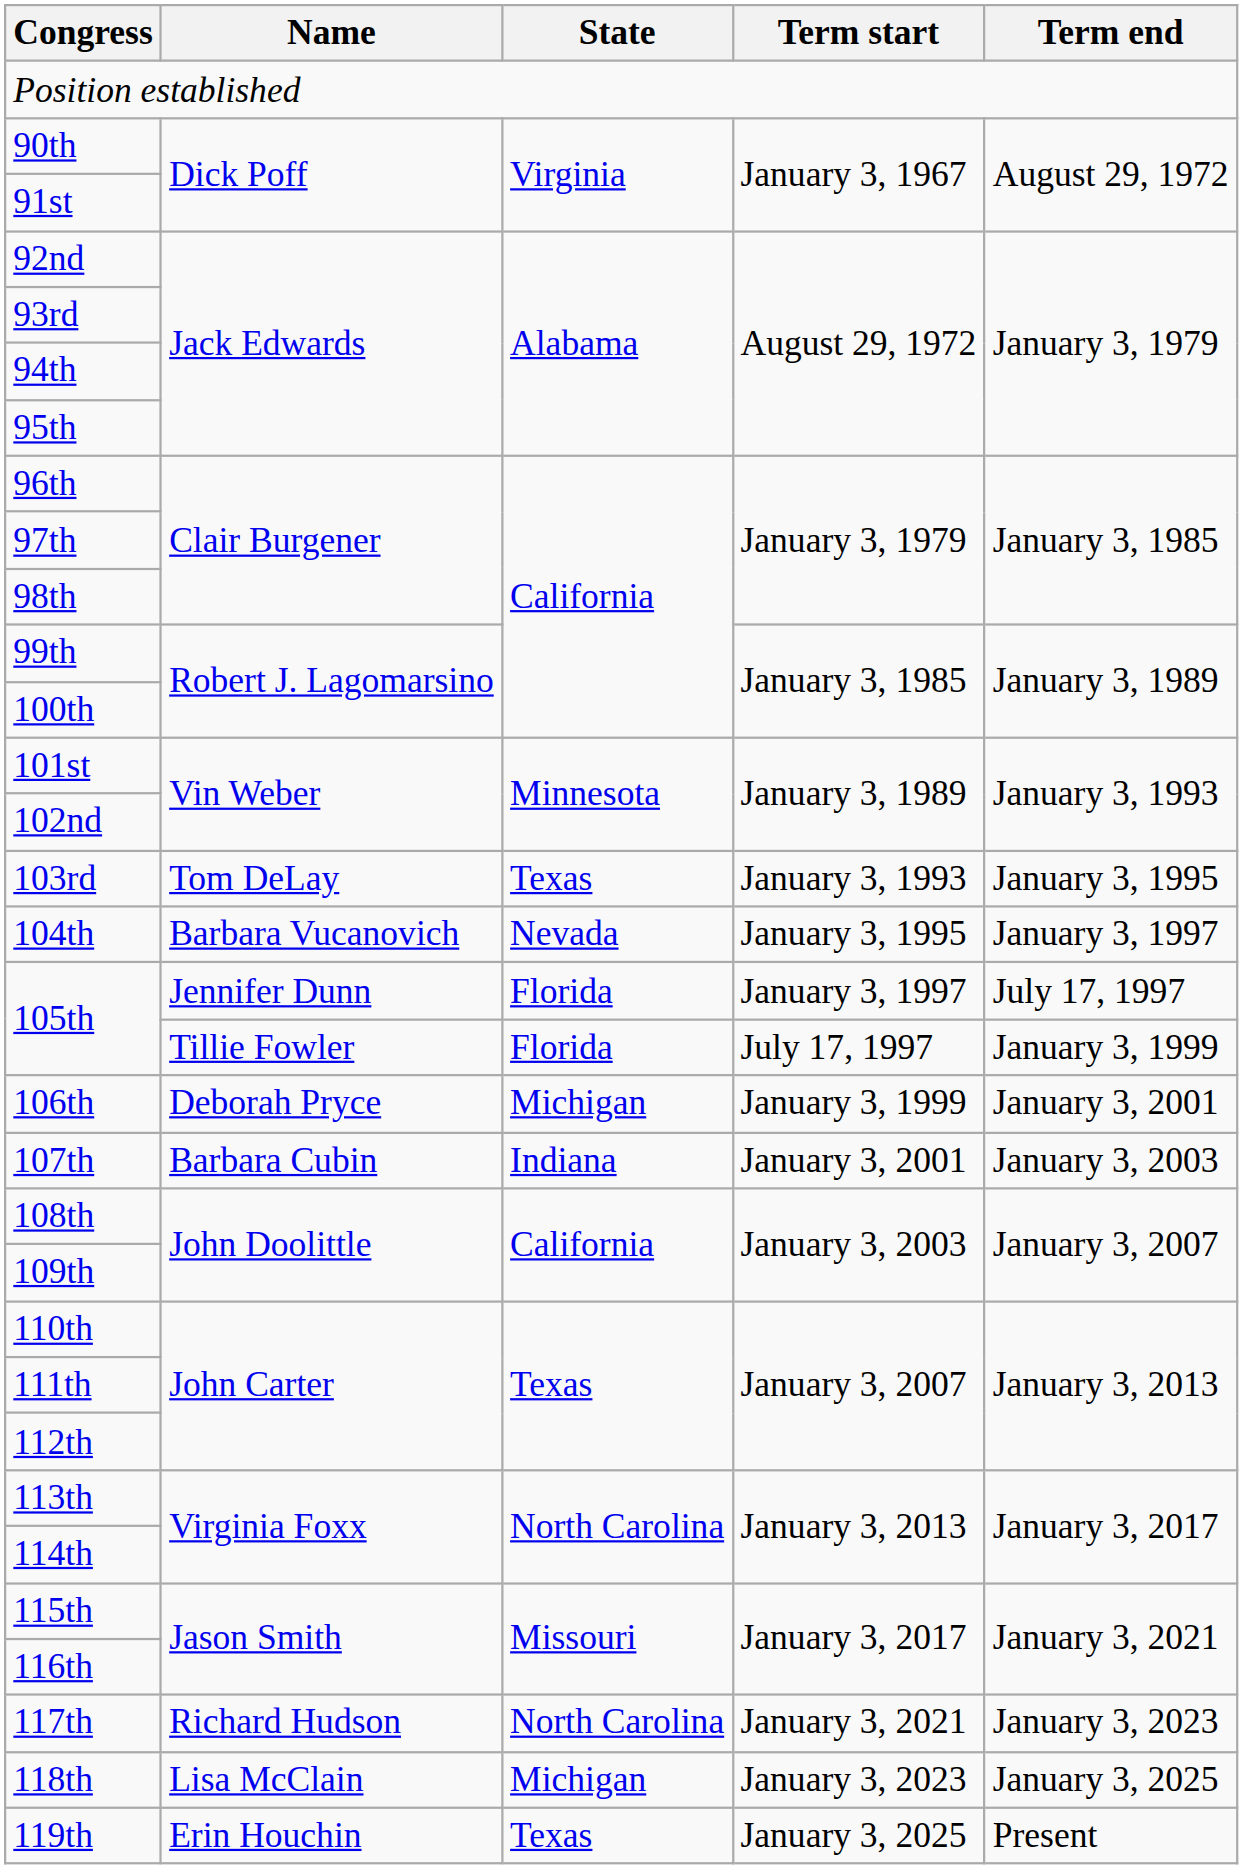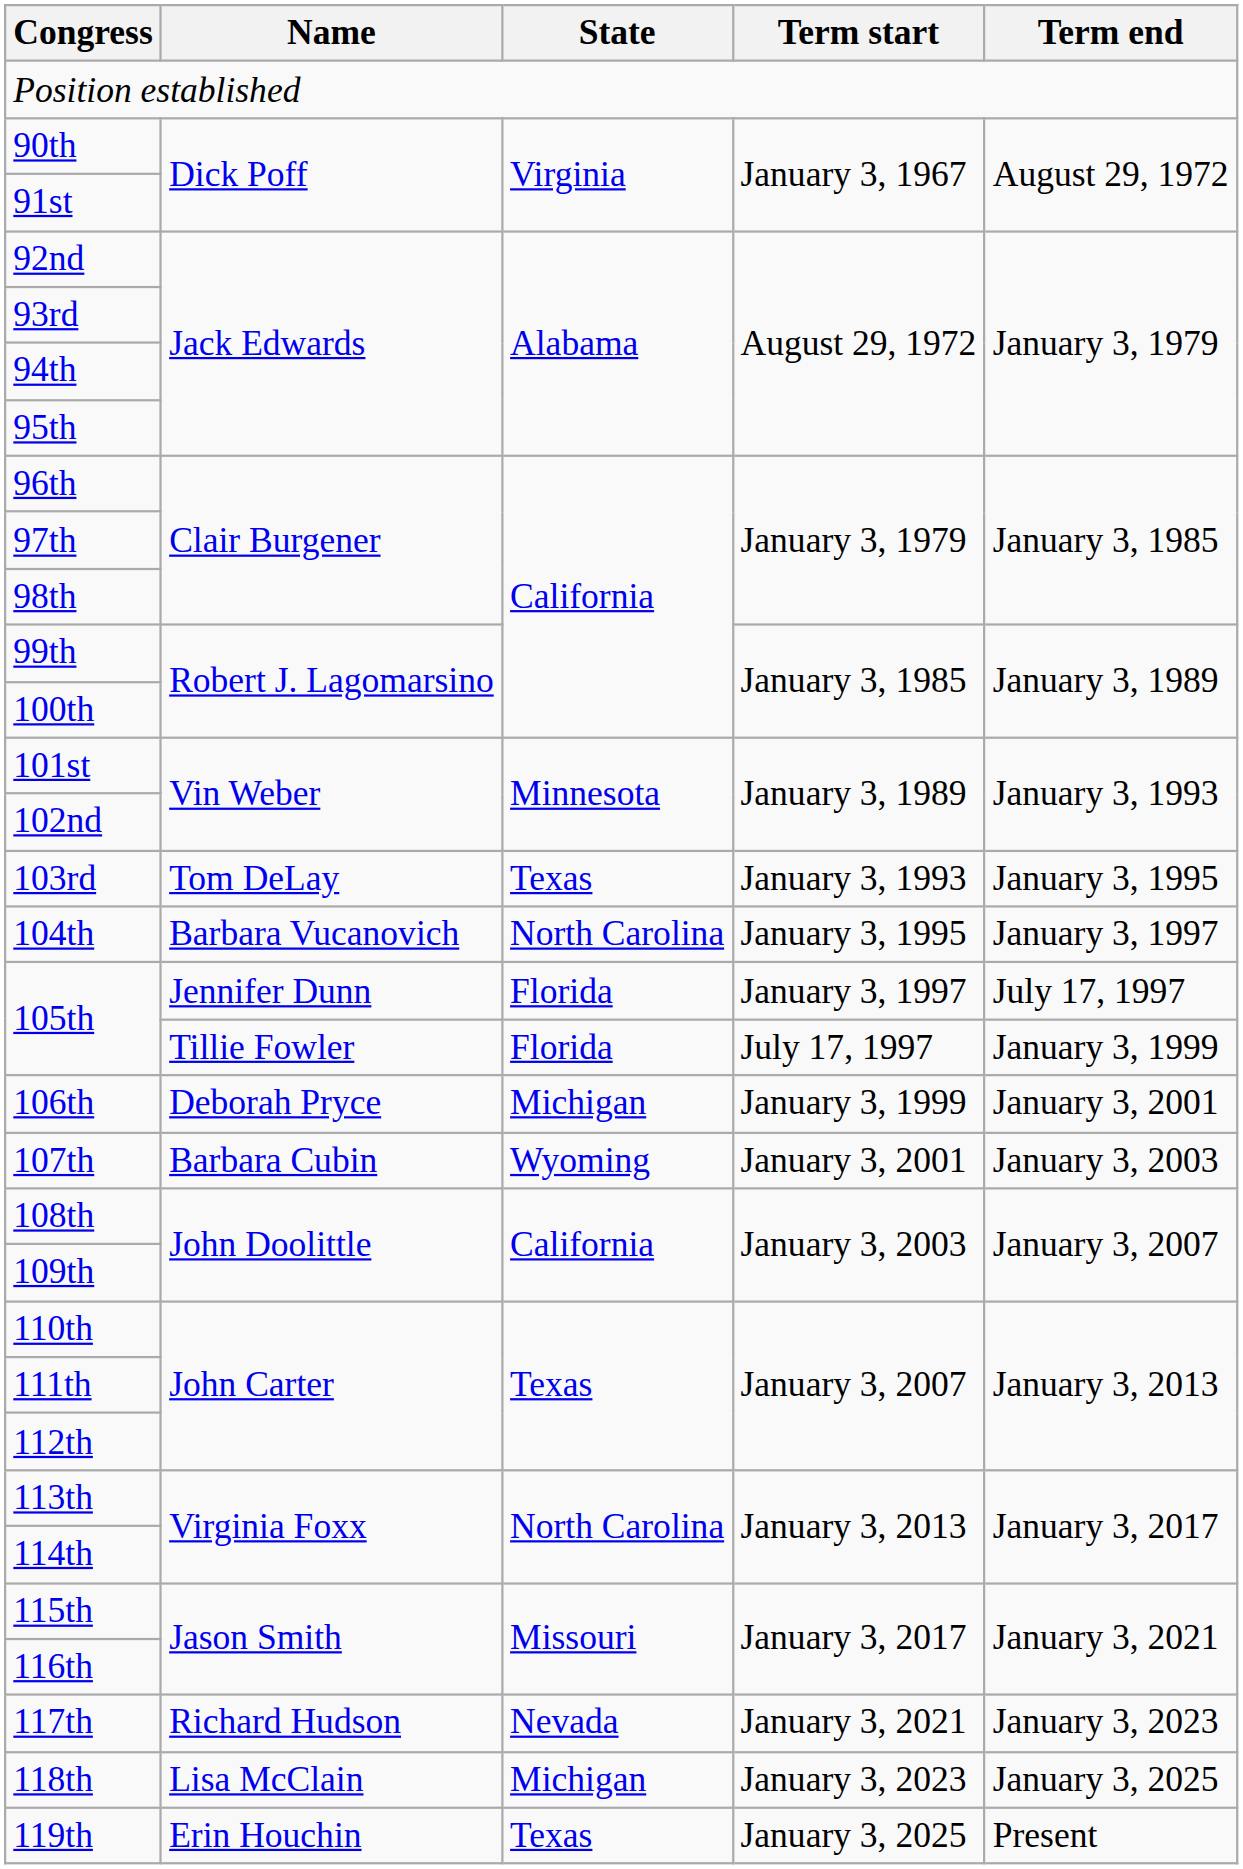104th | State: Nevada -> North Carolina
107th | State: Indiana -> Wyoming
117th | State: North Carolina -> Nevada
